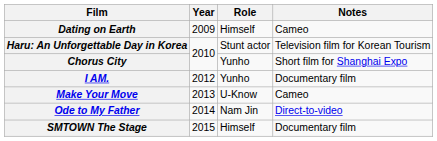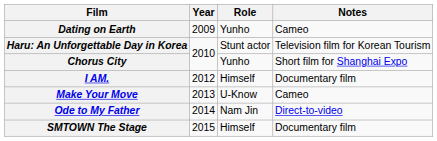Dating on Earth | Role: Himself -> Yunho
I AM. | Role: Yunho -> Himself
